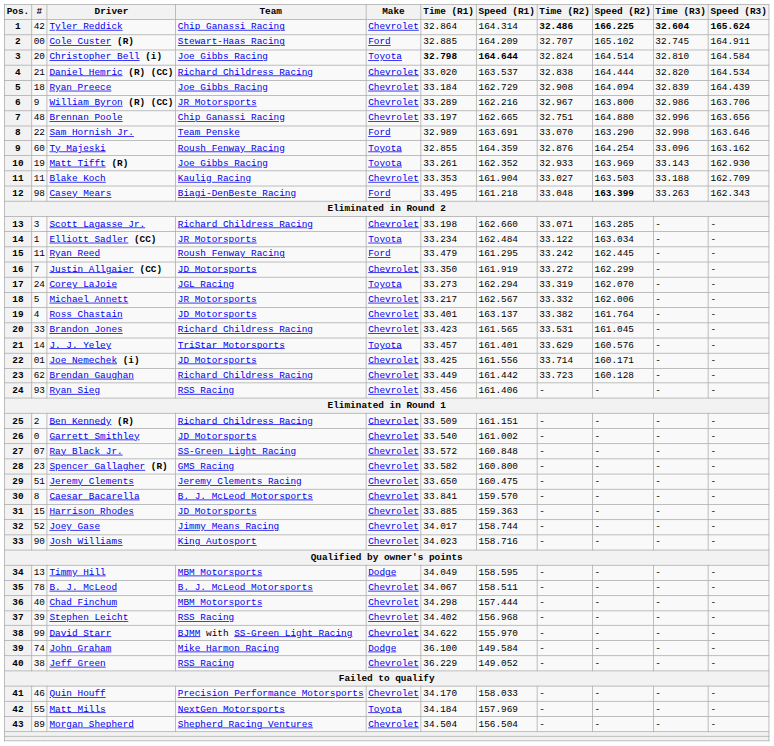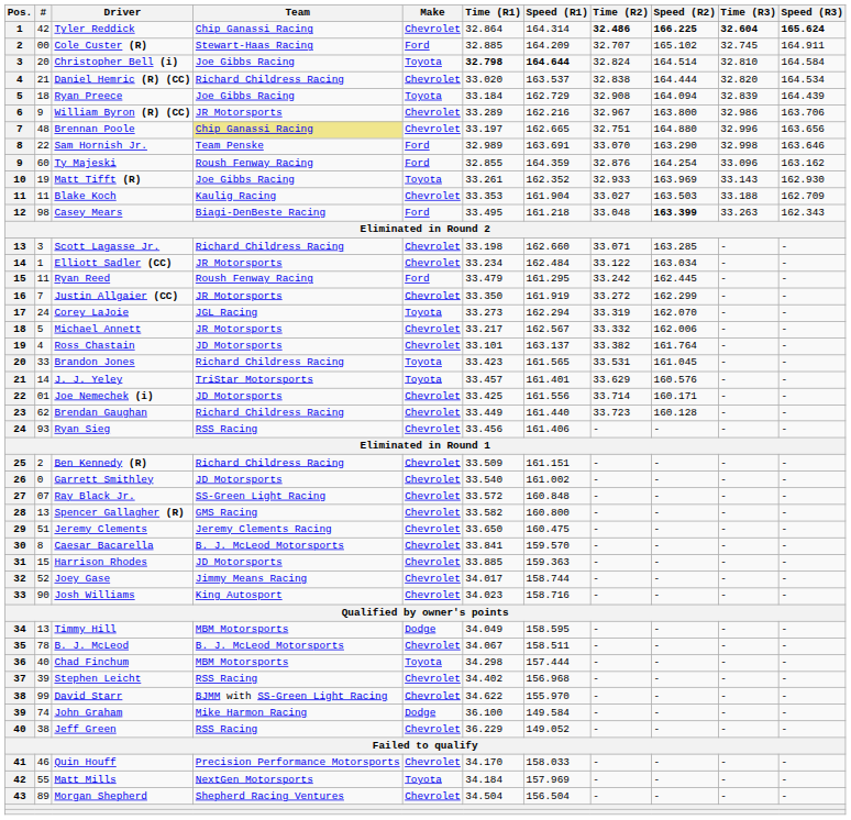Ryan Preece | Make: Chevrolet -> Toyota
Brennan Poole | Team: no background -> khaki background
Ty Majeski | Make: Toyota -> Ford
Elliott Sadler (CC) | Make: Toyota -> Chevrolet
Justin Allgaier (CC) | Team: JD Motorsports -> JR Motorsports
Ross Chastain | Time (R1): 33.401 -> 33.101
Brandon Jones | Make: Chevrolet -> Toyota
Brendan Gaughan | Speed (R1): 161.442 -> 161.440
Spencer Gallagher (R) | #: 23 -> 13
Chad Finchum | Make: Chevrolet -> Toyota
